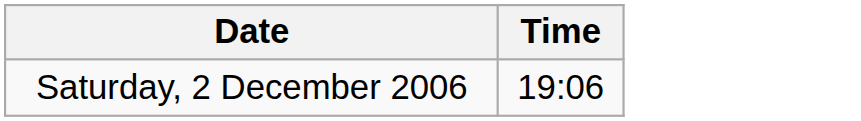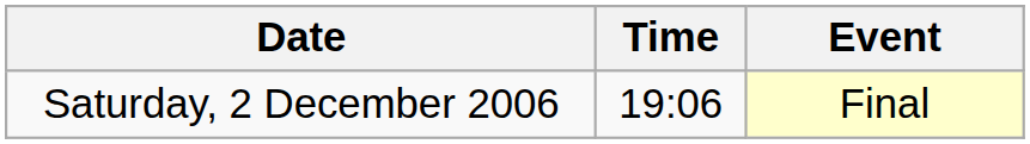+ column: Event | Final
